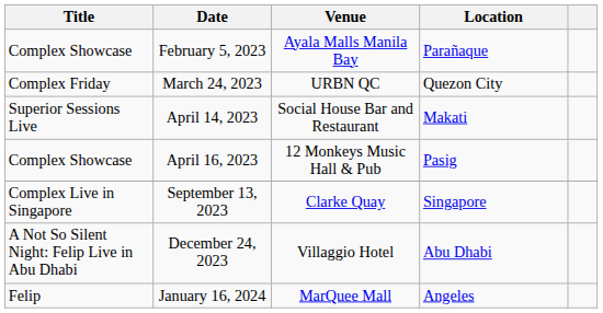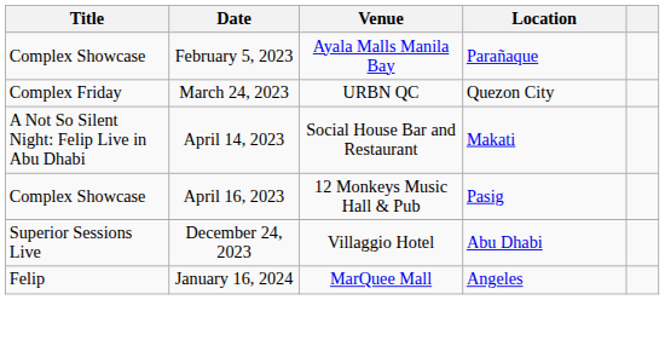April 14, 2023 | Title: Superior Sessions Live -> A Not So Silent Night: Felip Live in Abu Dhabi
- row: Complex Live in Singapore | September 13, 2023 | Clarke Quay | Singapore
December 24, 2023 | Title: A Not So Silent Night: Felip Live in Abu Dhabi -> Superior Sessions Live
